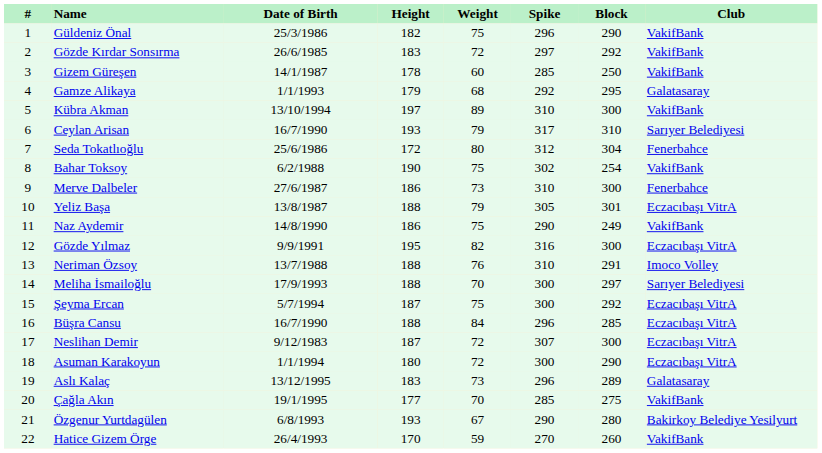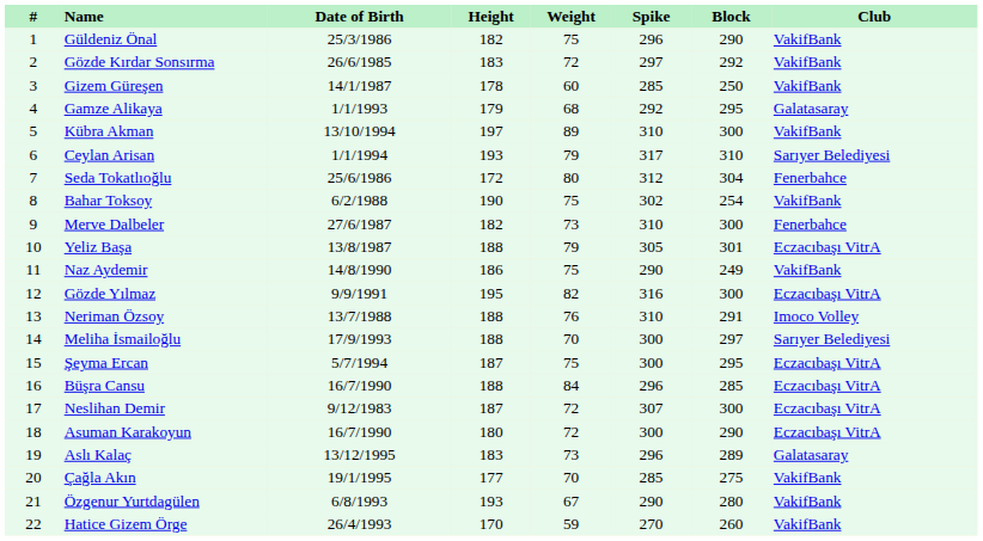Ceylan Arisan | Date of Birth: 16/7/1990 -> 1/1/1994
Merve Dalbeler | Height: 186 -> 182
Şeyma Ercan | Block: 292 -> 295
Asuman Karakoyun | Date of Birth: 1/1/1994 -> 16/7/1990
Özgenur Yurtdagülen | Club: Bakirkoy Belediye Yesilyurt -> VakifBank
